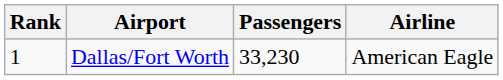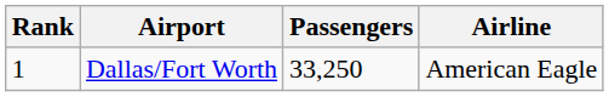Dallas/Fort Worth | Passengers: 33,230 -> 33,250
